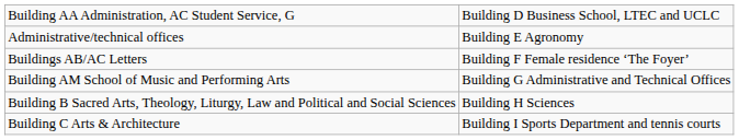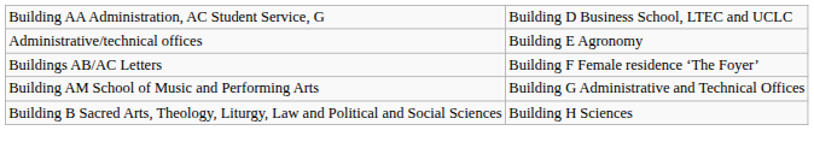- row: Building C Arts & Architecture | Building I Sports Department and tennis courts
